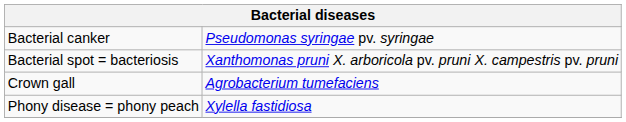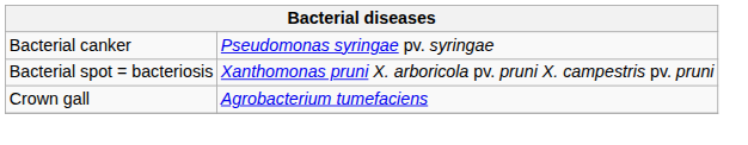- row: Phony disease = phony peach | Xylella fastidiosa
